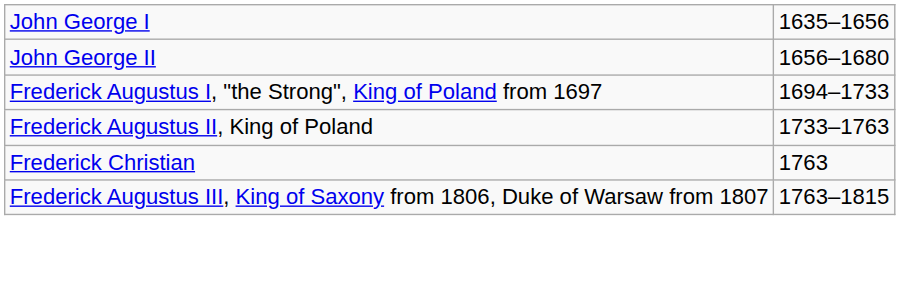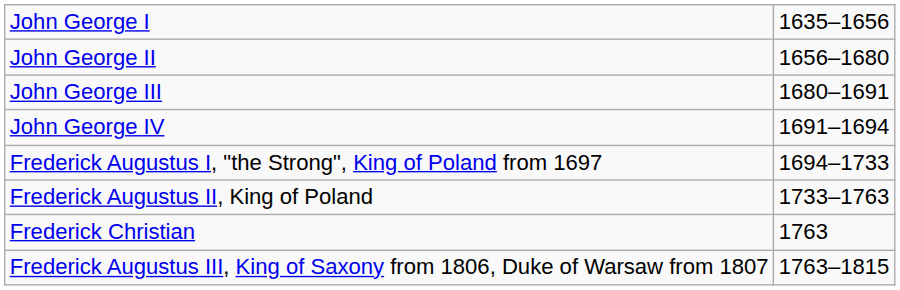+ row: John George III | 1680–1691
+ row: John George IV | 1691–1694
